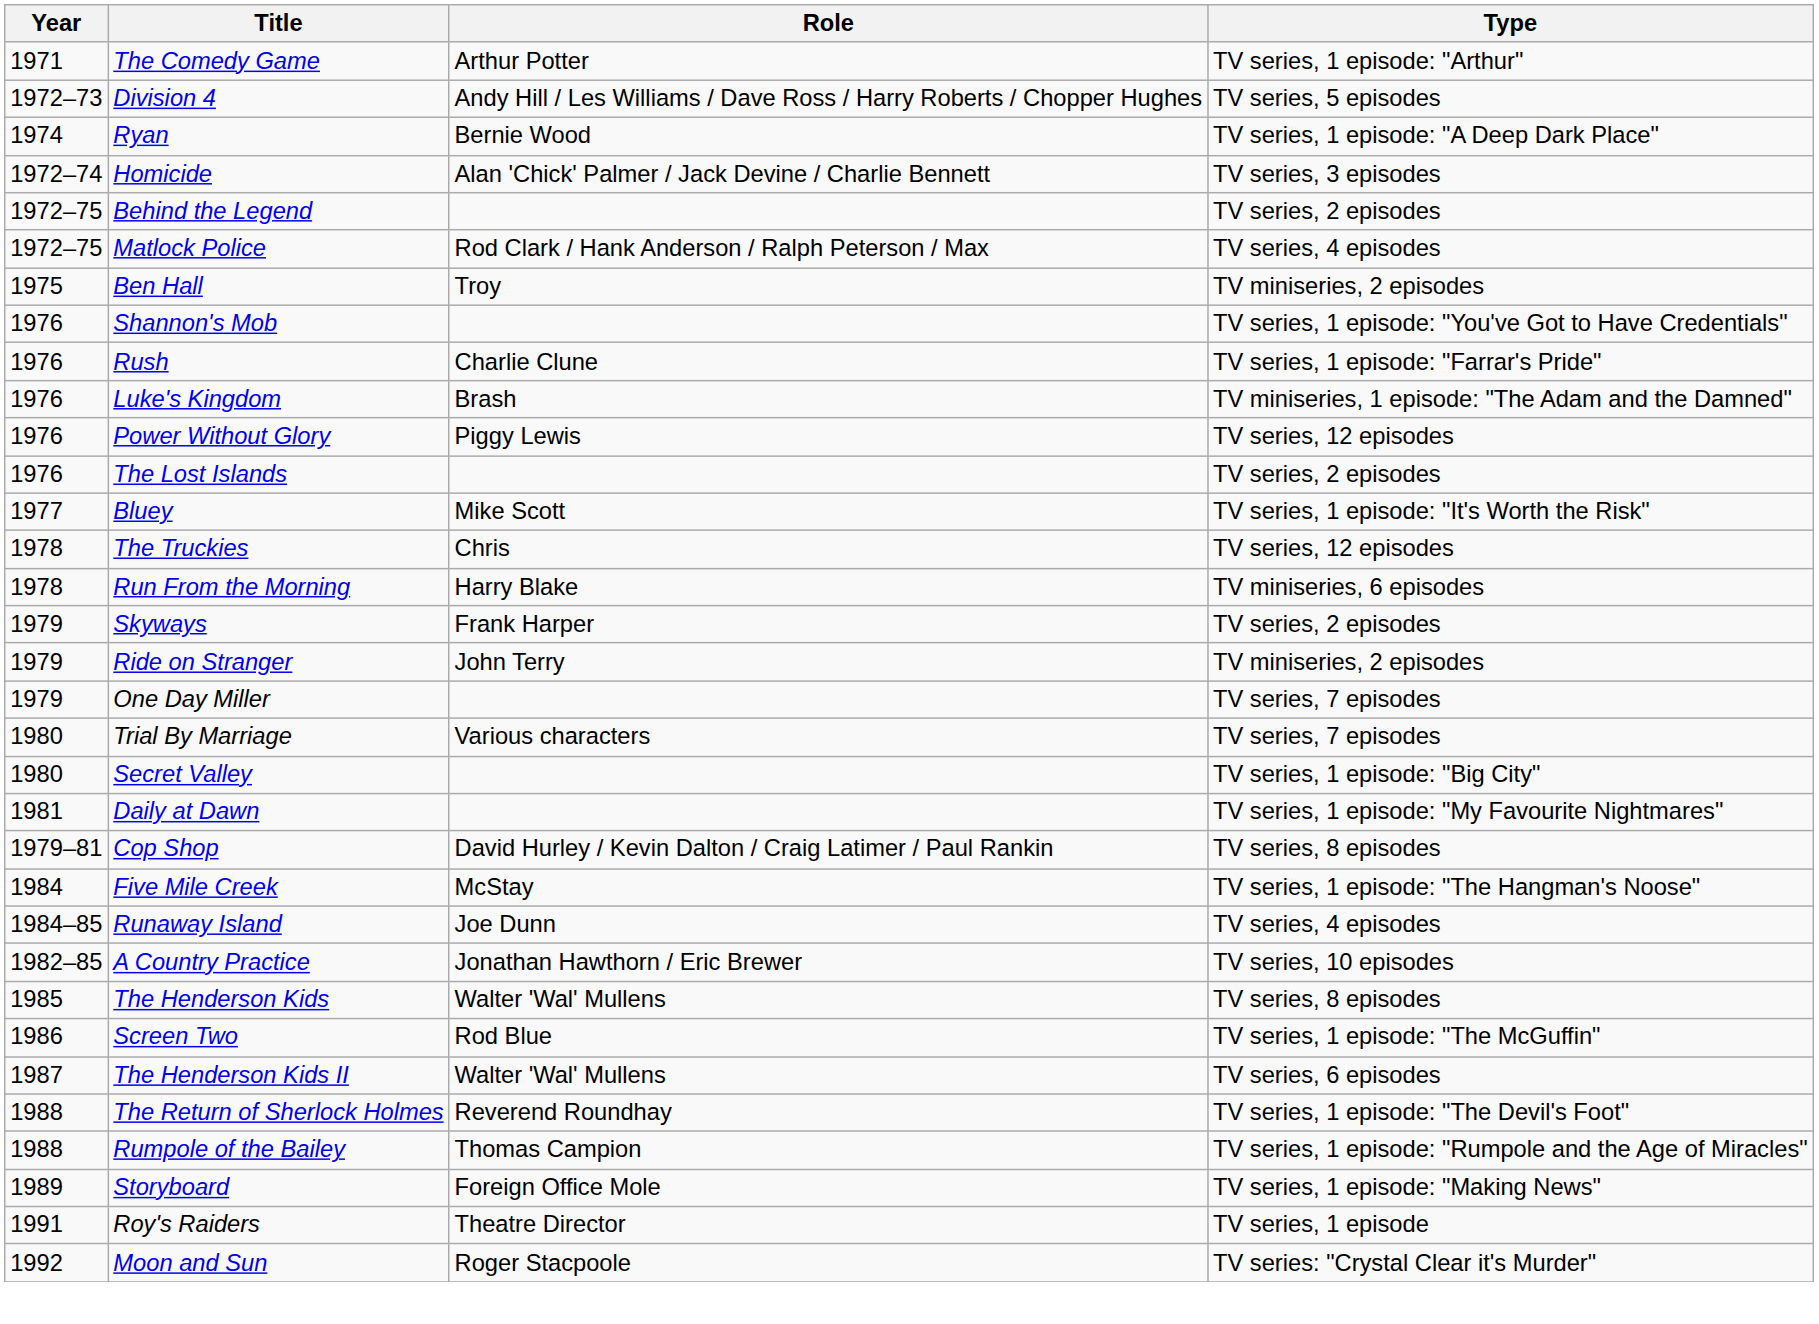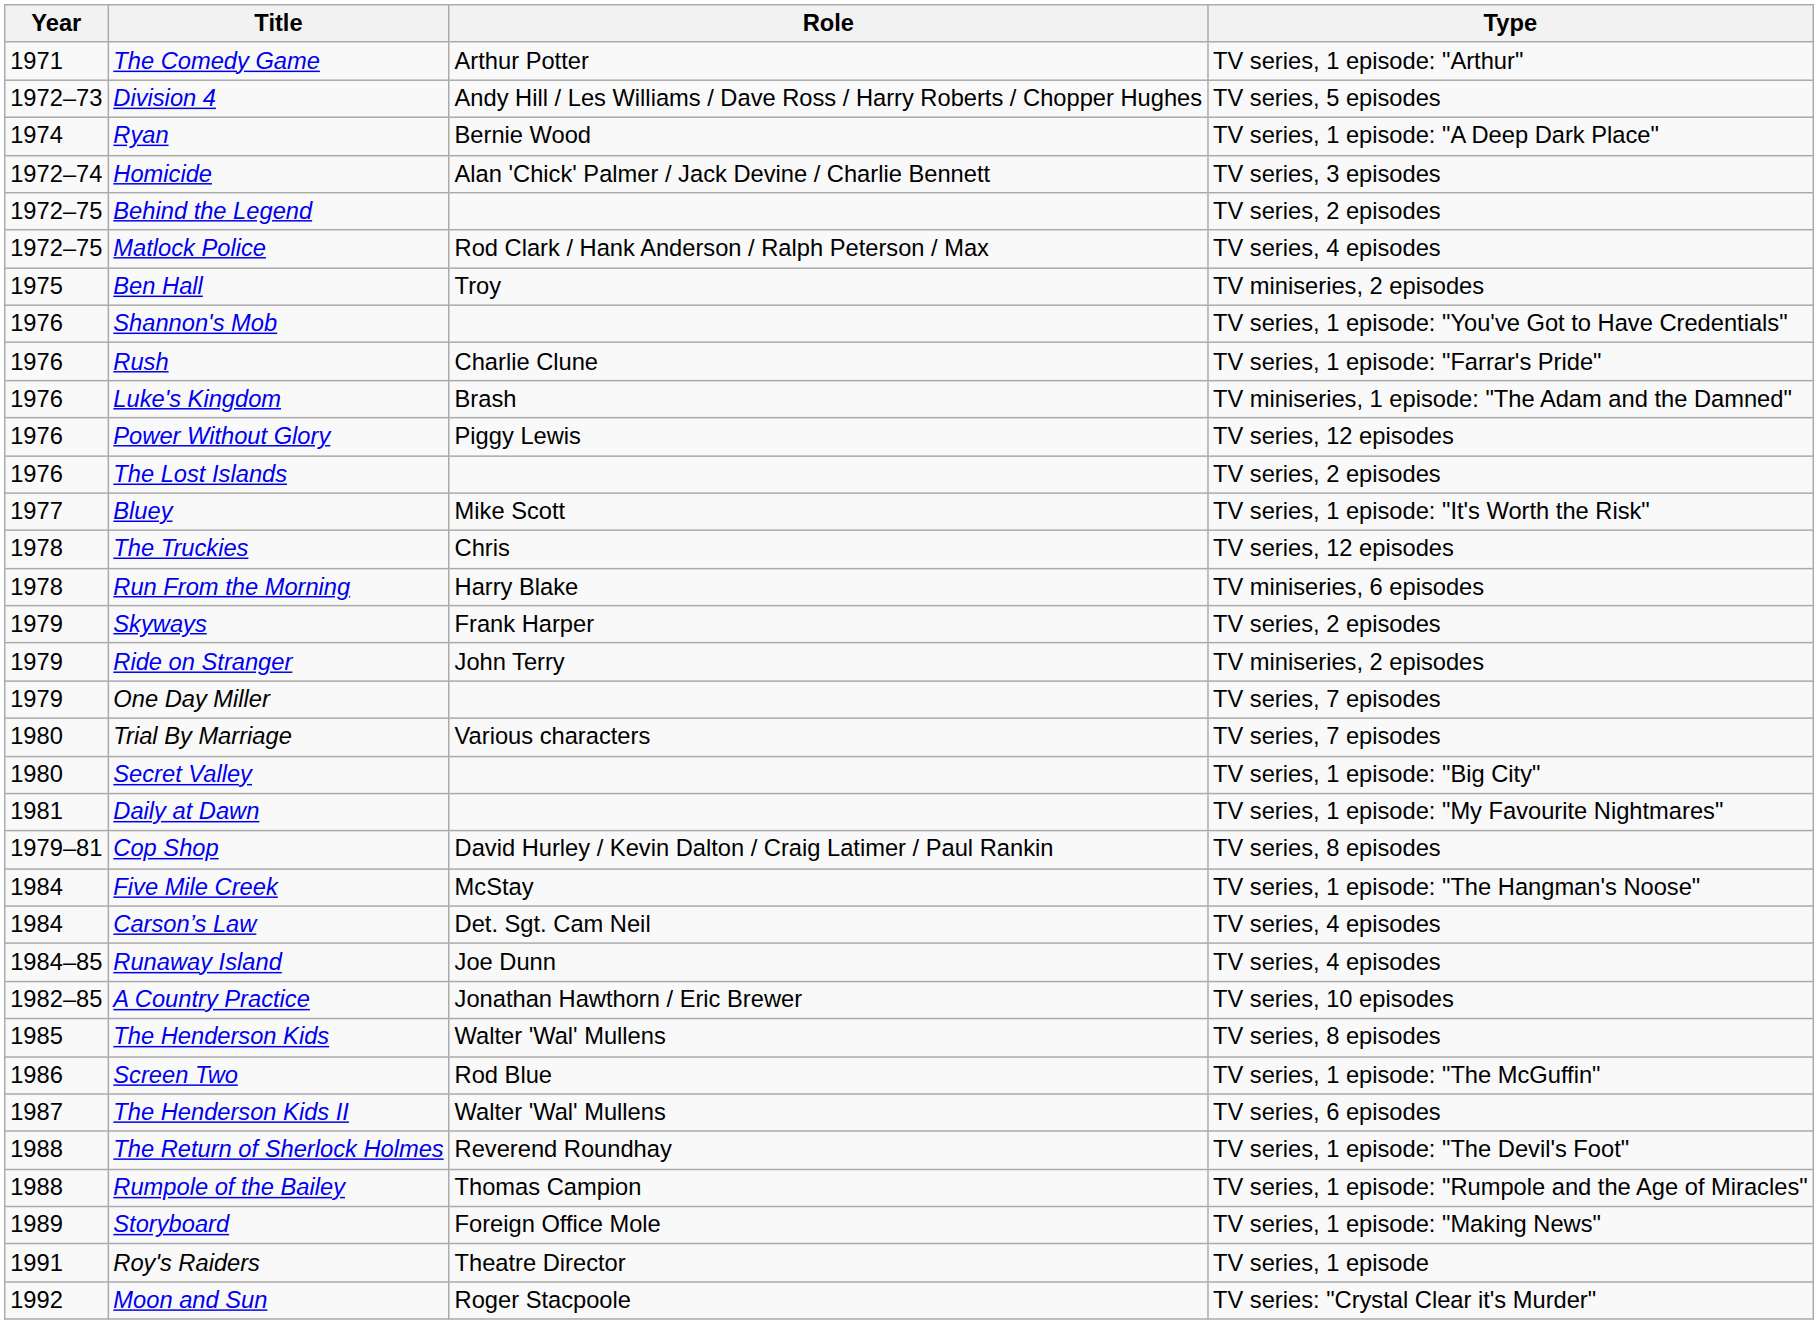+ row: 1984 | Carson’s Law | Det. Sgt. Cam Neil | TV series, 4 episodes
